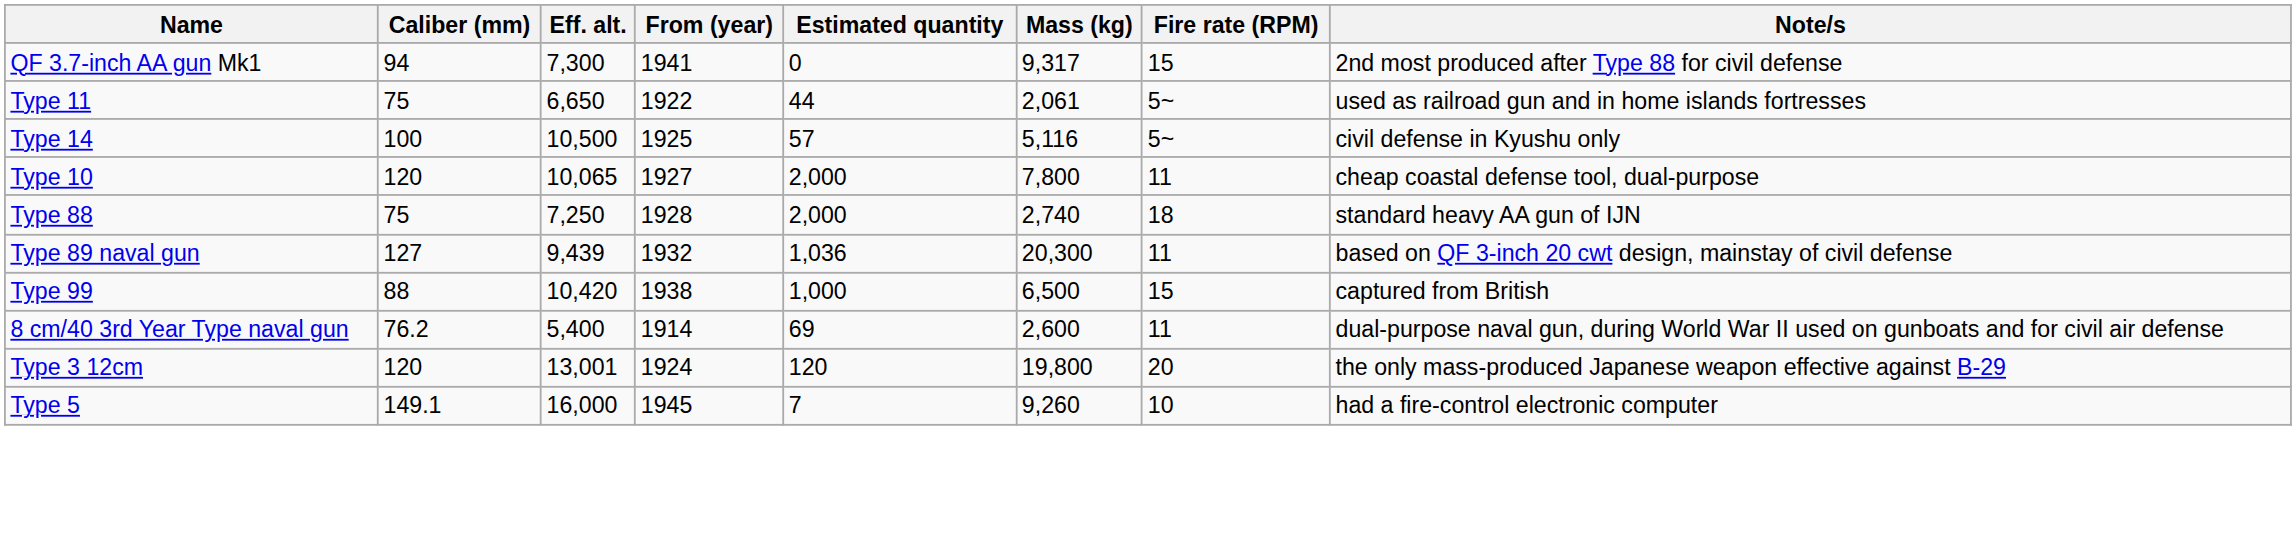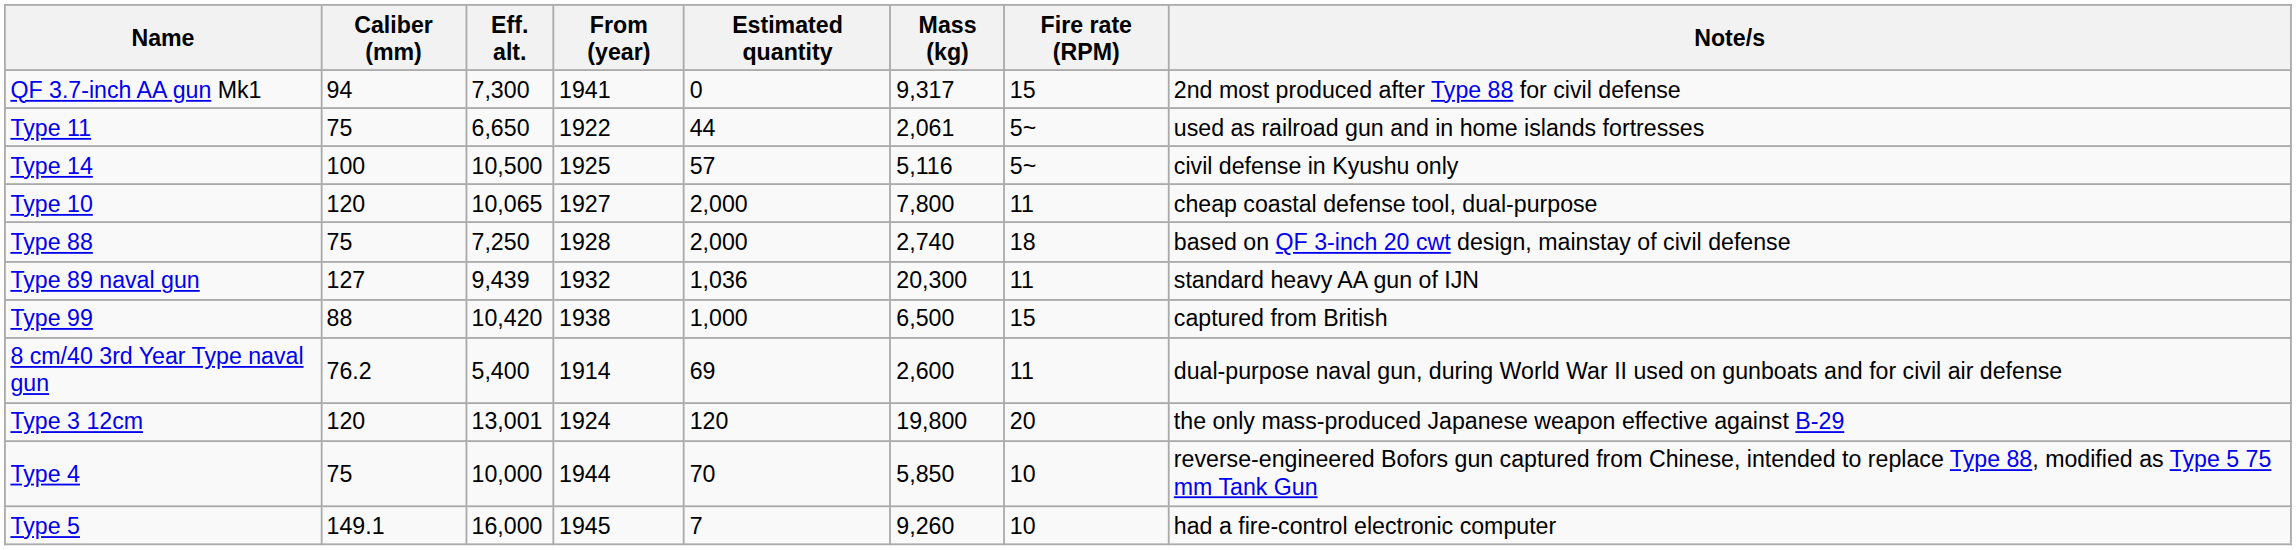Type 88 | Note/s: standard heavy AA gun of IJN -> based on QF 3-inch 20 cwt design, mainstay of civil defense
Type 89 naval gun | Note/s: based on QF 3-inch 20 cwt design, mainstay of civil defense -> standard heavy AA gun of IJN
+ row: Type 4 | 75 | 10,000 | 1944 | 70 | 5,850 | 10 | reverse-engineered Bofors gun captured from Chinese, intended to replace Type 88, modified as Type 5 75 mm Tank Gun
